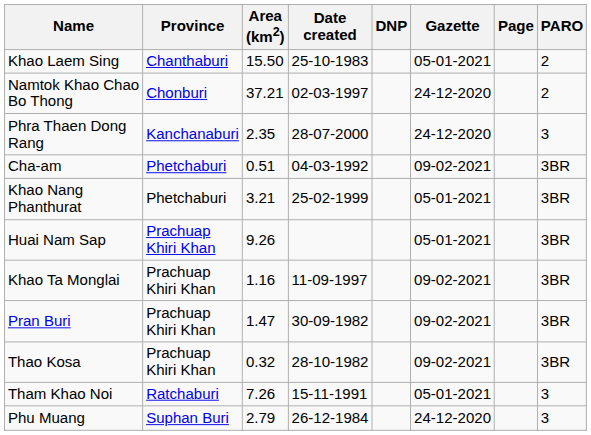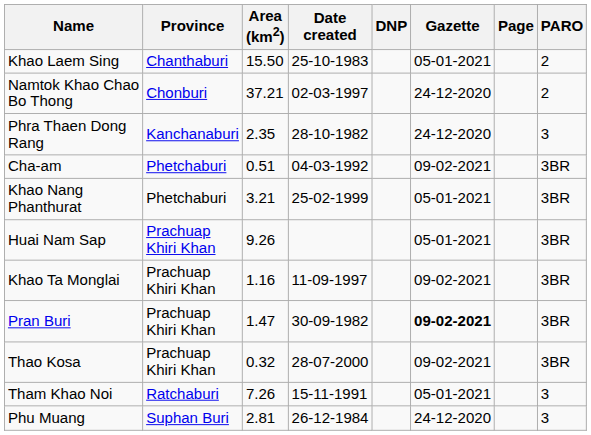Phra Thaen Dong Rang | Date created: 28-07-2000 -> 28-10-1982
Pran Buri | Gazette: normal -> bold
Thao Kosa | Date created: 28-10-1982 -> 28-07-2000
Phu Muang | Area (km2): 2.79 -> 2.81
